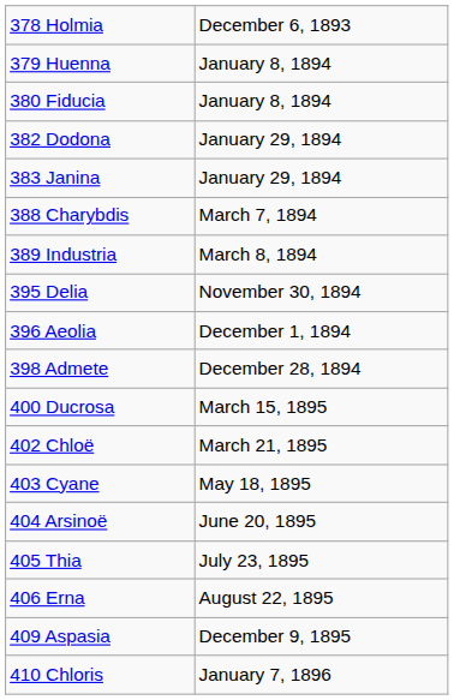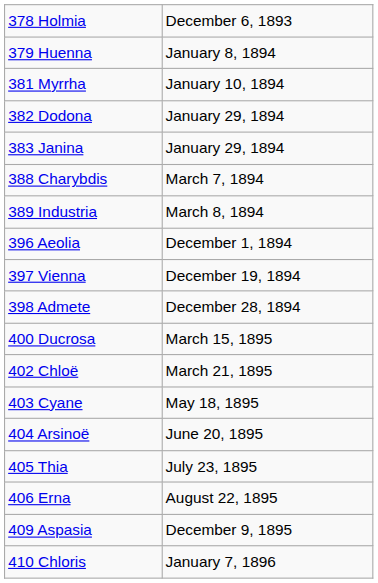- row: 380 Fiducia | January 8, 1894
+ row: 381 Myrrha | January 10, 1894
- row: 395 Delia | November 30, 1894
+ row: 397 Vienna | December 19, 1894
